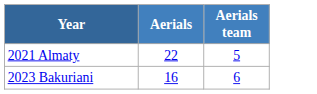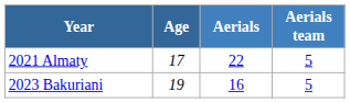+ column: Age | 17 | 19
2023 Bakuriani | Aerials team: 6 -> 5
